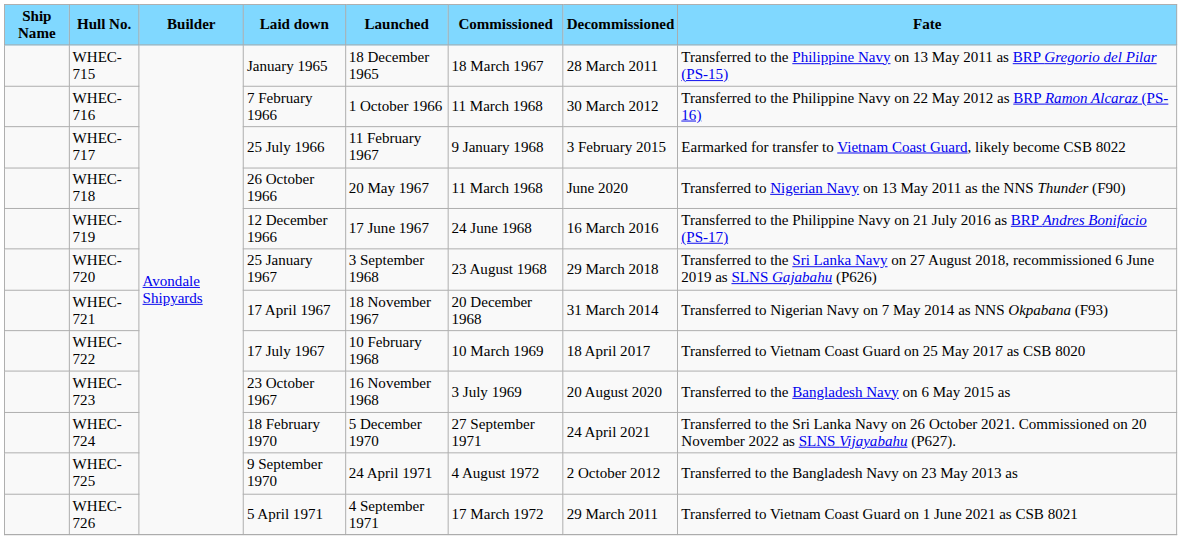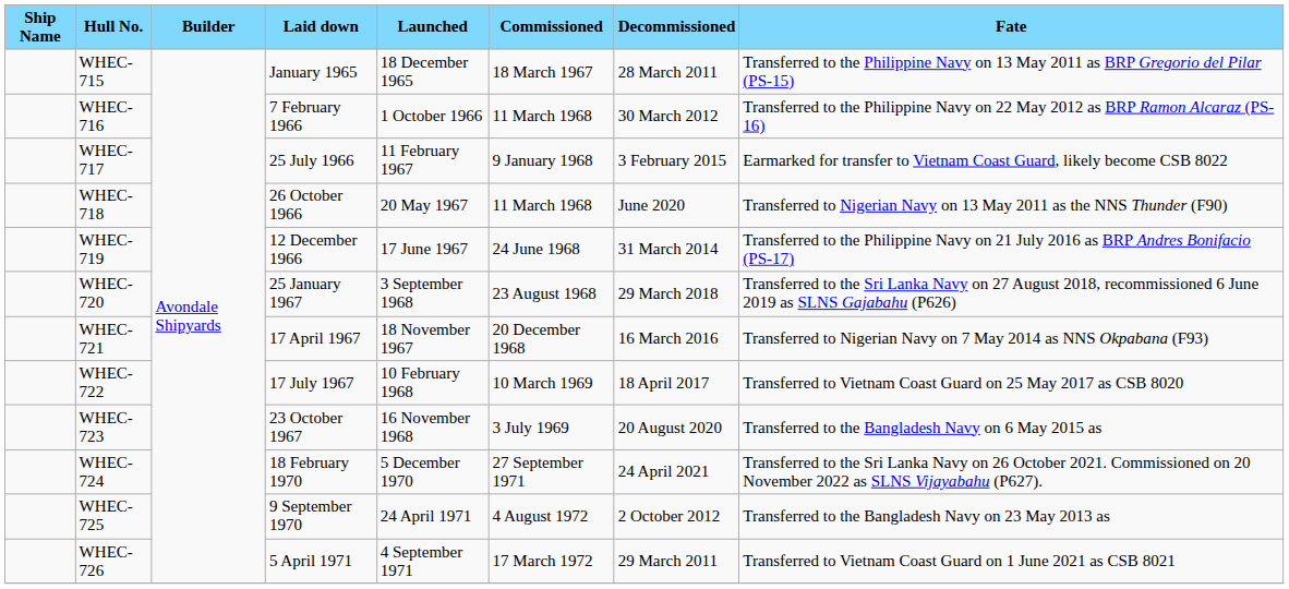WHEC-719 | Decommissioned: 16 March 2016 -> 31 March 2014
WHEC-721 | Decommissioned: 31 March 2014 -> 16 March 2016
